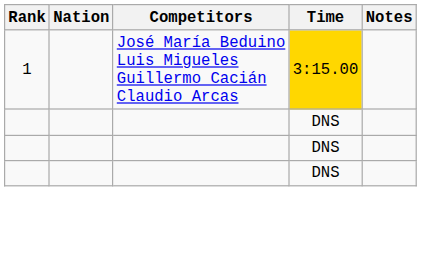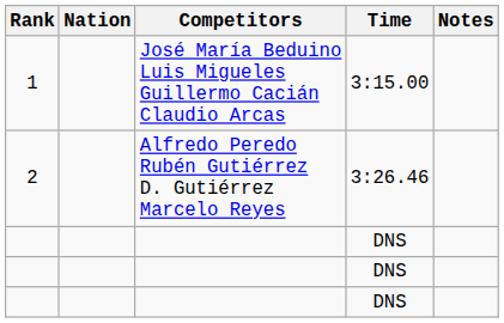1 | Time: gold background -> no background
+ row: 2 | Alfredo Peredo Rubén Gutiérrez D. Gutiérrez Marcelo Reyes | 3:26.46
